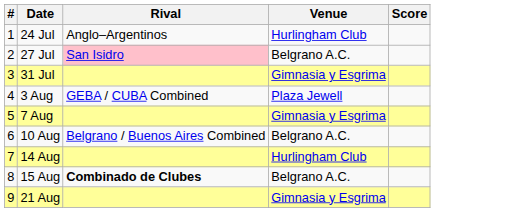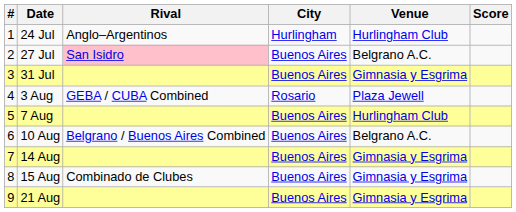+ column: City | Hurlingham | Buenos Aires | Buenos Aires | Rosario | Buenos Aires | Buenos Aires | Buenos Aires | Buenos Aires | Buenos Aires
7 Aug | Venue: Gimnasia y Esgrima -> Hurlingham Club
14 Aug | Venue: Hurlingham Club -> Gimnasia y Esgrima
15 Aug | Rival: bold -> normal
15 Aug | Venue: Belgrano A.C. -> Gimnasia y Esgrima
